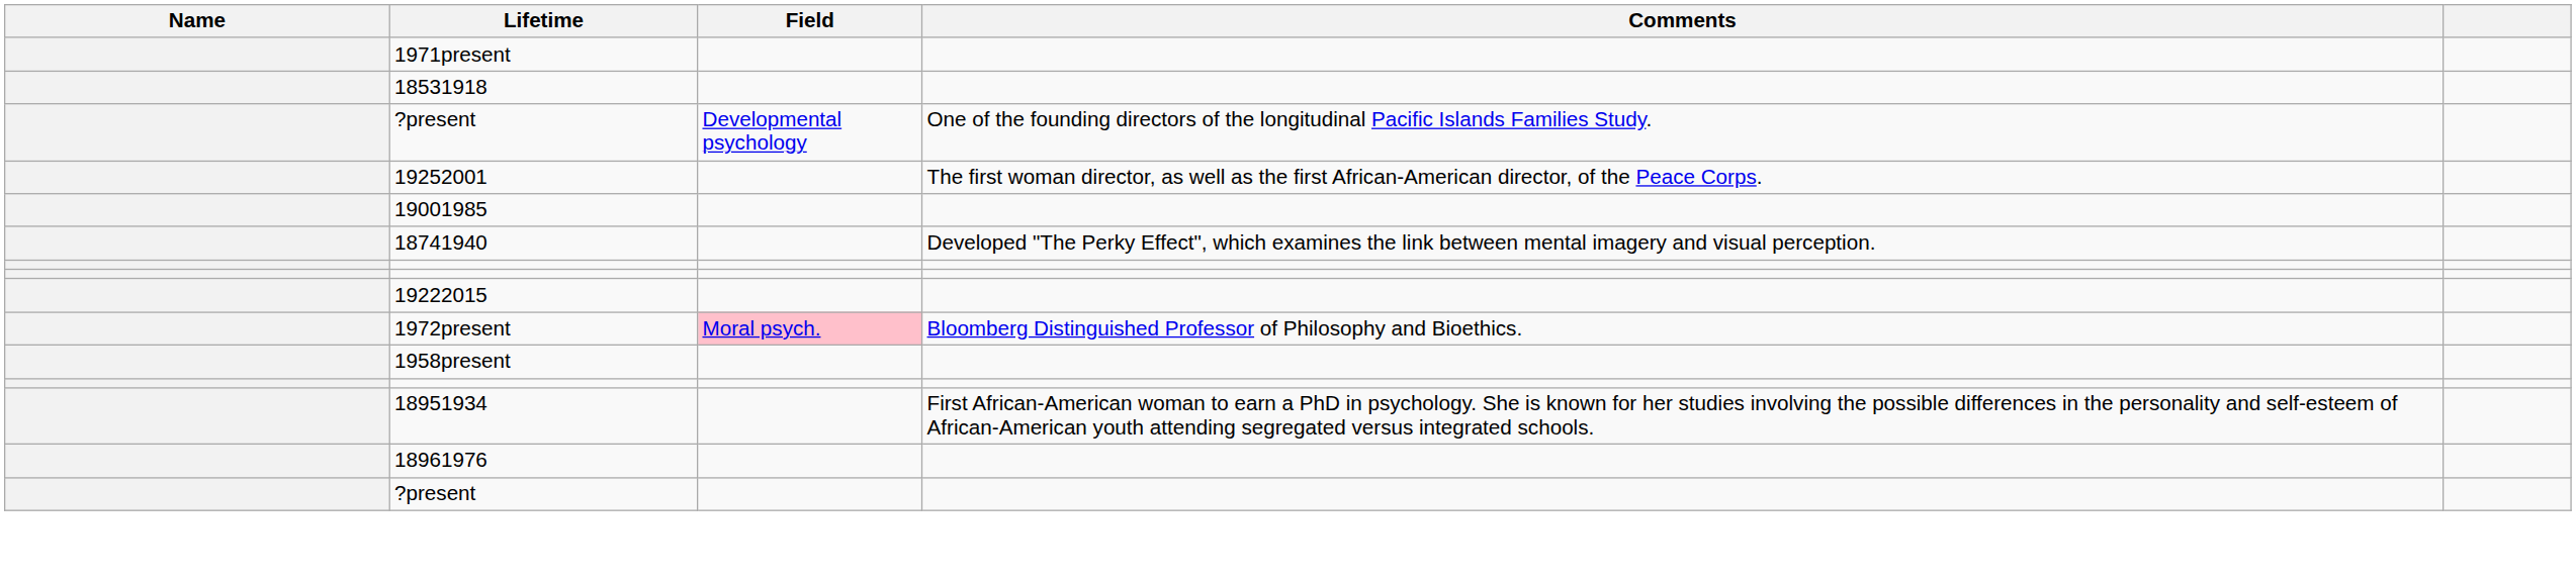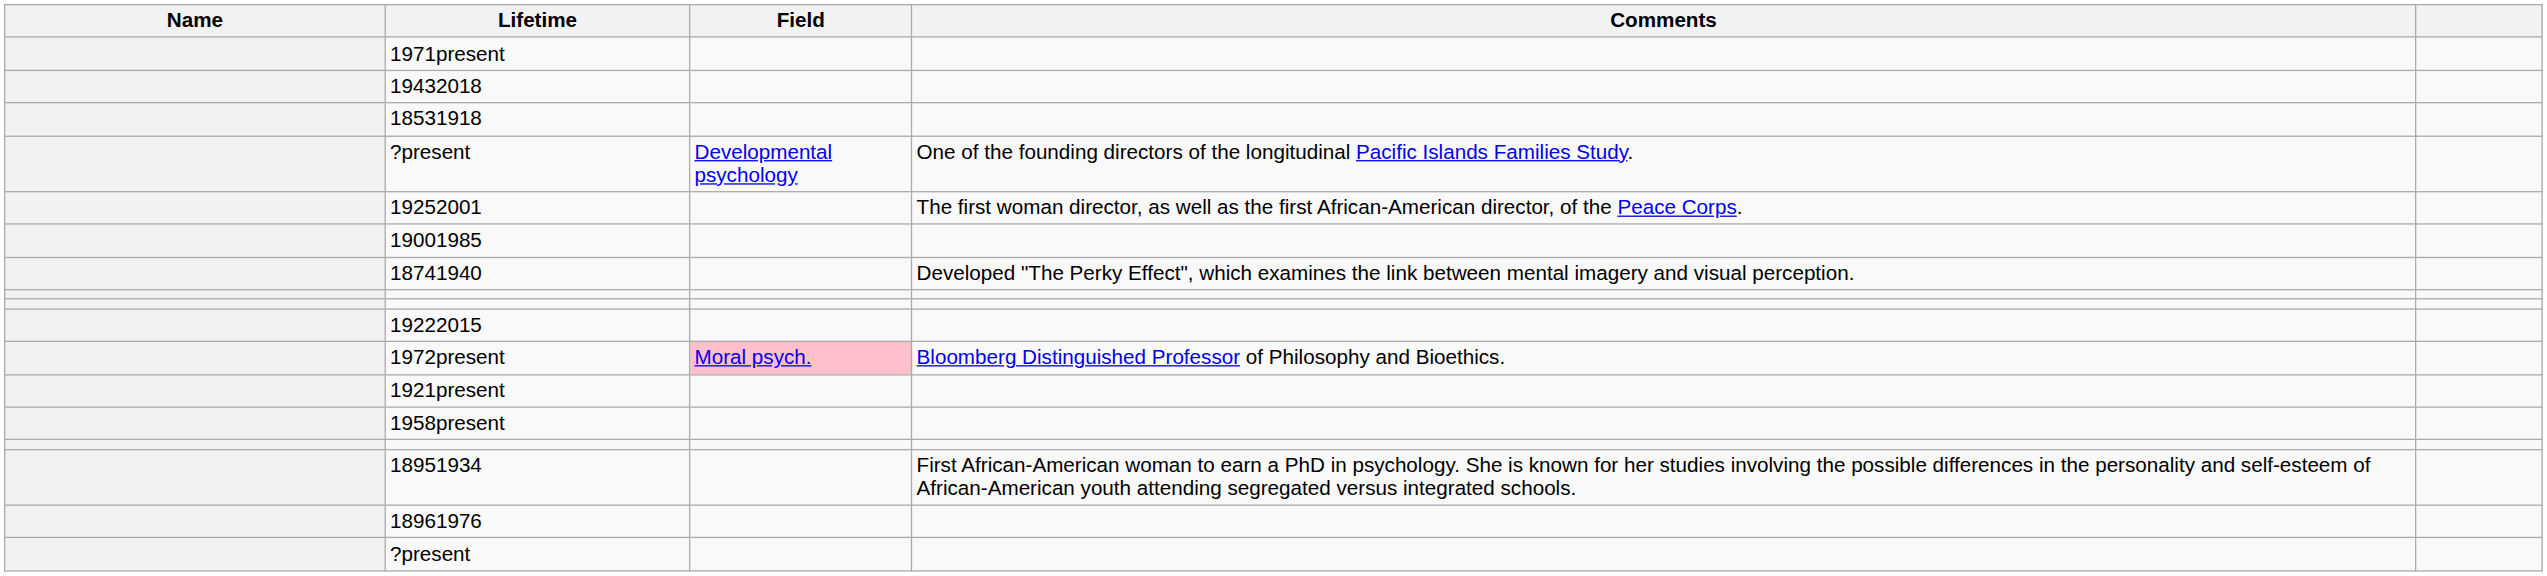+ row: 19432018
+ row: 1921present
